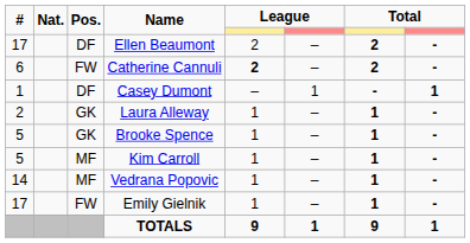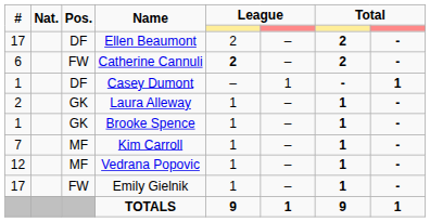Brooke Spence | #: 5 -> 1
Kim Carroll | #: 5 -> 7
Vedrana Popovic | #: 14 -> 12
